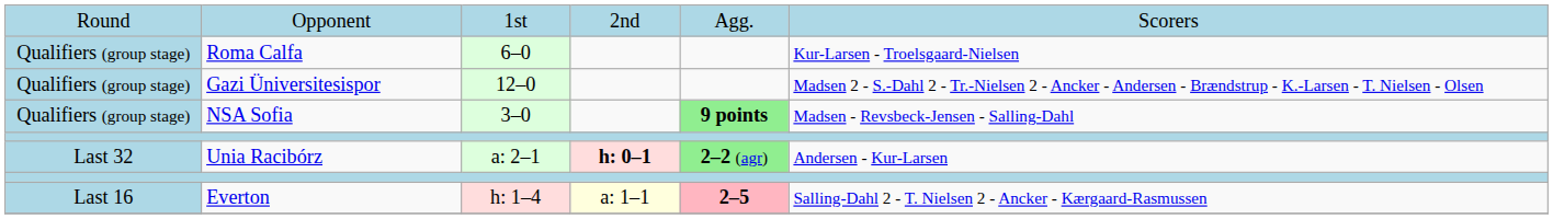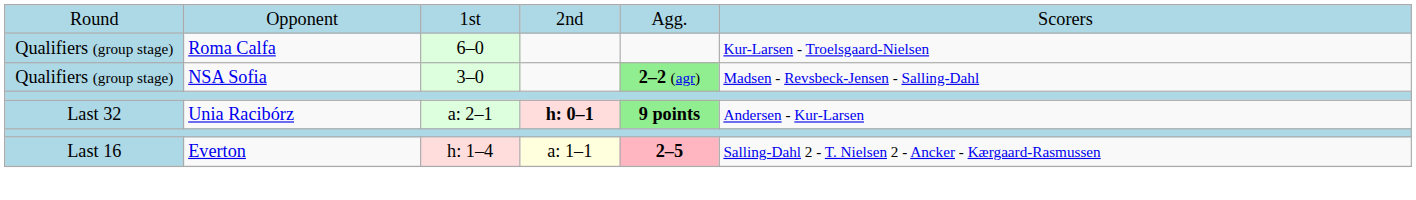- row: Qualifiers (group stage) | Gazi Üniversitesispor | 12–0 | Madsen 2 - S.-Dahl 2 - Tr.-Nielsen 2 - Ancker - Andersen - Brændstrup - K.-Larsen - T. Nielsen - Olsen
NSA Sofia | column 5: 9 points -> 2–2 (agr)
Unia Racibórz | column 5: 2–2 (agr) -> 9 points
